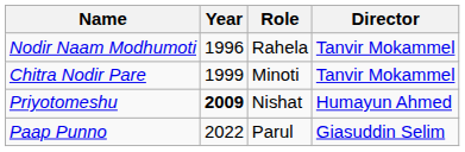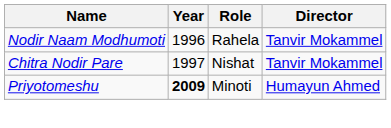Chitra Nodir Pare | Year: 1999 -> 1997
Chitra Nodir Pare | Role: Minoti -> Nishat
Priyotomeshu | Role: Nishat -> Minoti
- row: Paap Punno | 2022 | Parul | Giasuddin Selim
